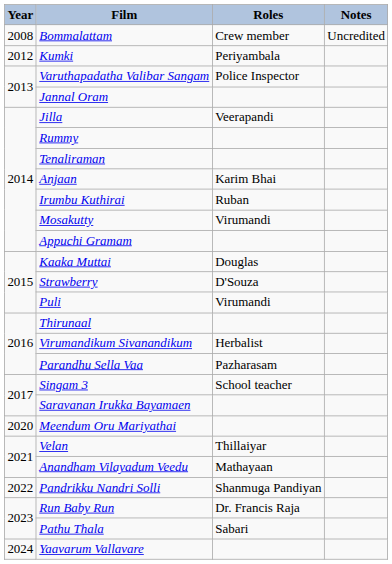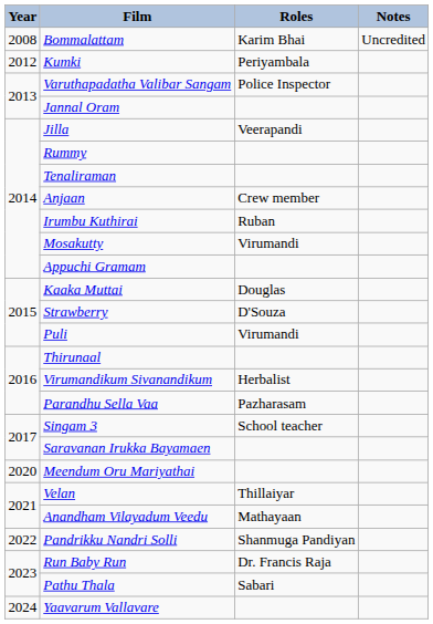Bommalattam | Roles: Crew member -> Karim Bhai
Anjaan | Roles: Karim Bhai -> Crew member
